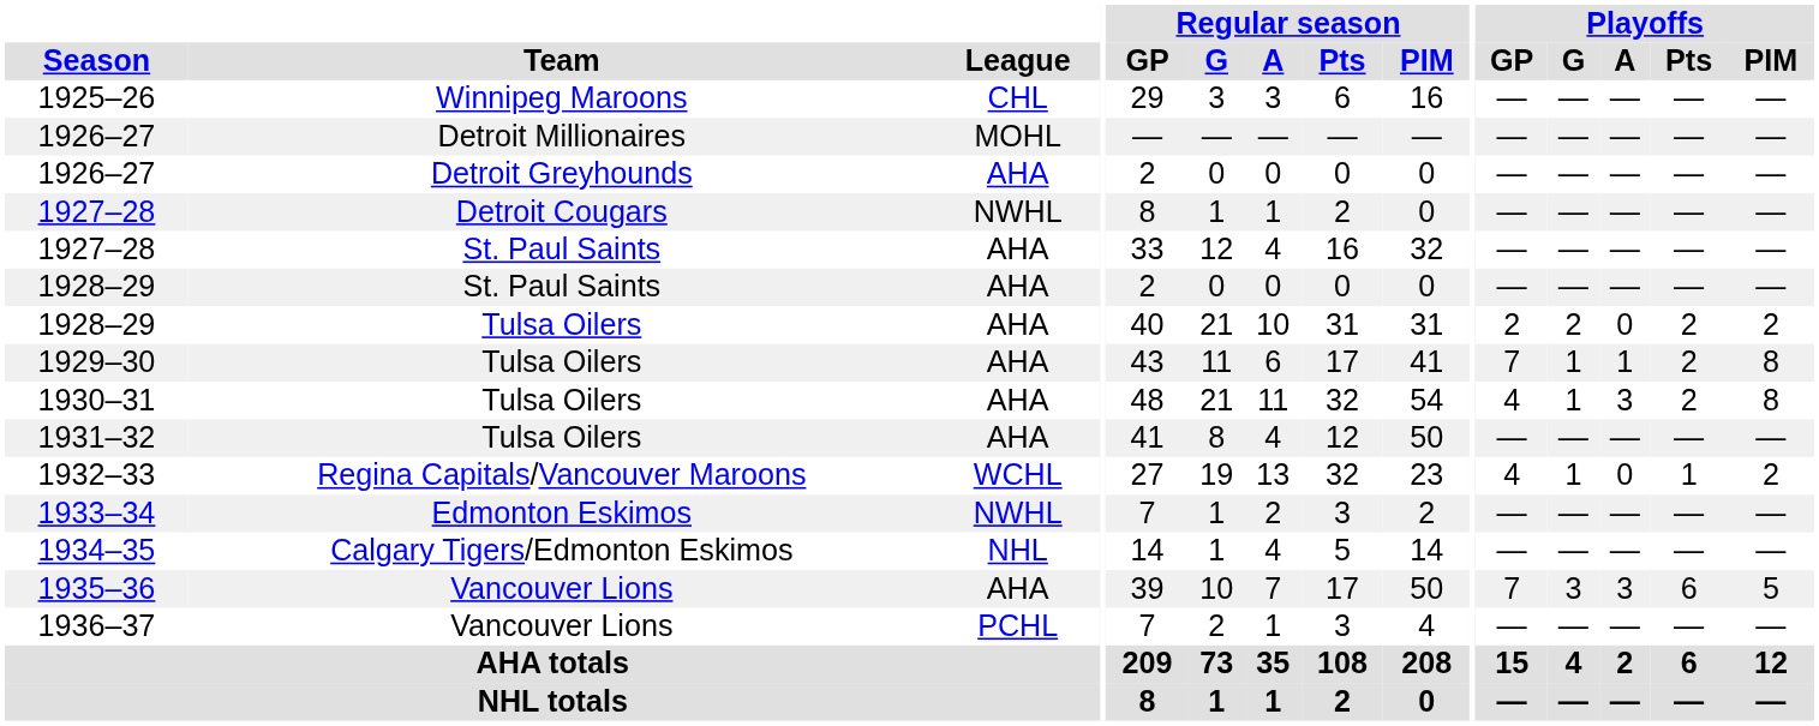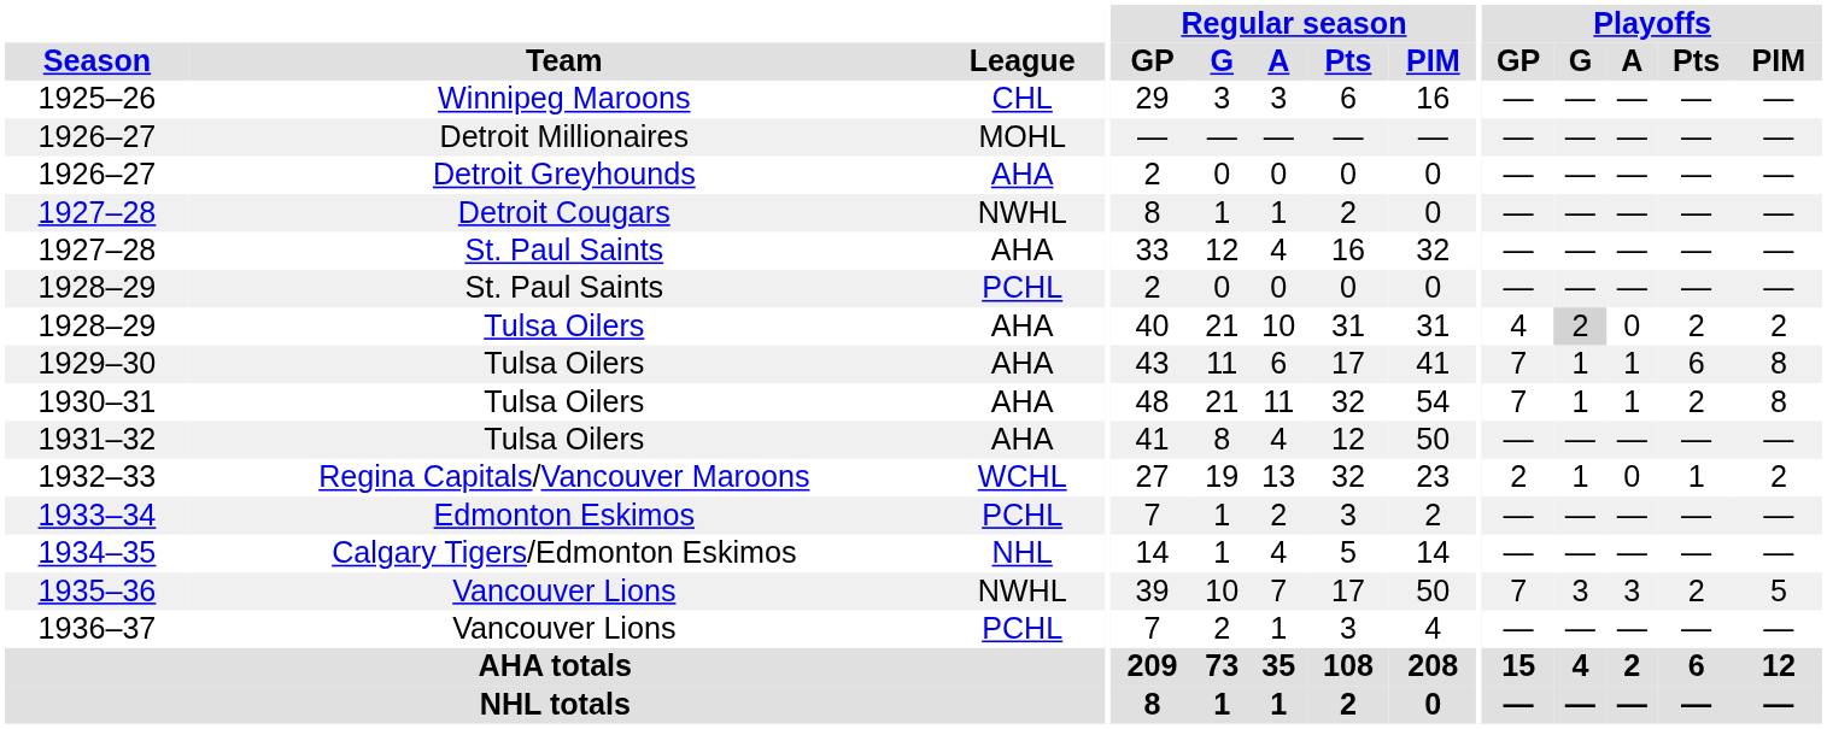1928–29 / St. Paul Saints | League: AHA -> PCHL
1928–29 / Tulsa Oilers | Playoffs / GP: 2 -> 4
1928–29 / Tulsa Oilers | Playoffs / G: no background -> lightgrey background
1929–30 | Playoffs / Pts: 2 -> 6
1930–31 | Playoffs / GP: 4 -> 7
1930–31 | Playoffs / A: 3 -> 1
1932–33 | Playoffs / GP: 4 -> 2
1933–34 | League: NWHL -> PCHL
1935–36 | League: AHA -> NWHL
1935–36 | Playoffs / Pts: 6 -> 2
